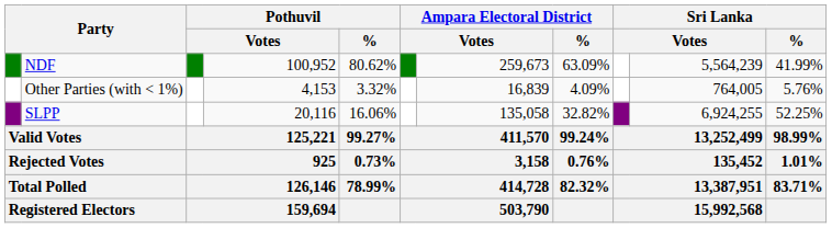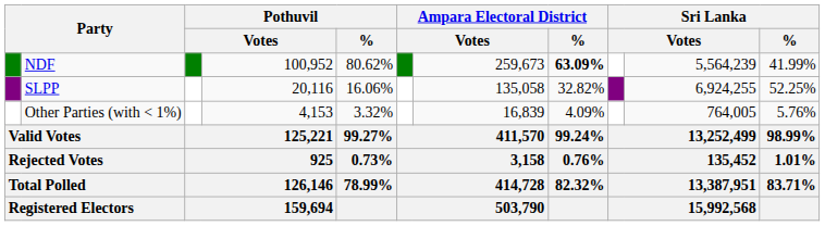NDF | Ampara Electoral District / %: normal -> bold
rows swapped: SLPP <-> Other Parties (with < 1%)
